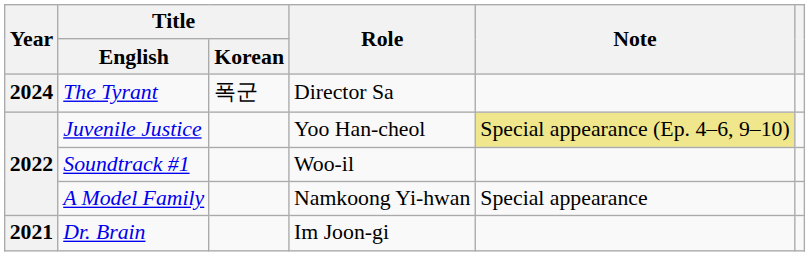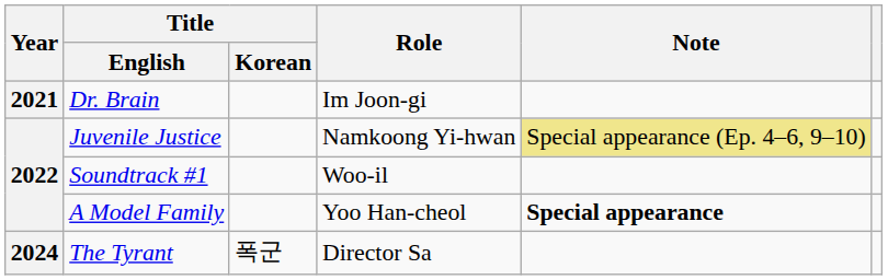rows swapped: Dr. Brain <-> The Tyrant
Juvenile Justice | Role: Yoo Han-cheol -> Namkoong Yi-hwan
A Model Family | Role: Namkoong Yi-hwan -> Yoo Han-cheol
A Model Family | Note: normal -> bold
